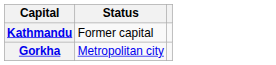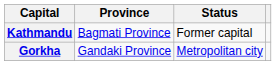+ column: Province | Bagmati Province | Gandaki Province
